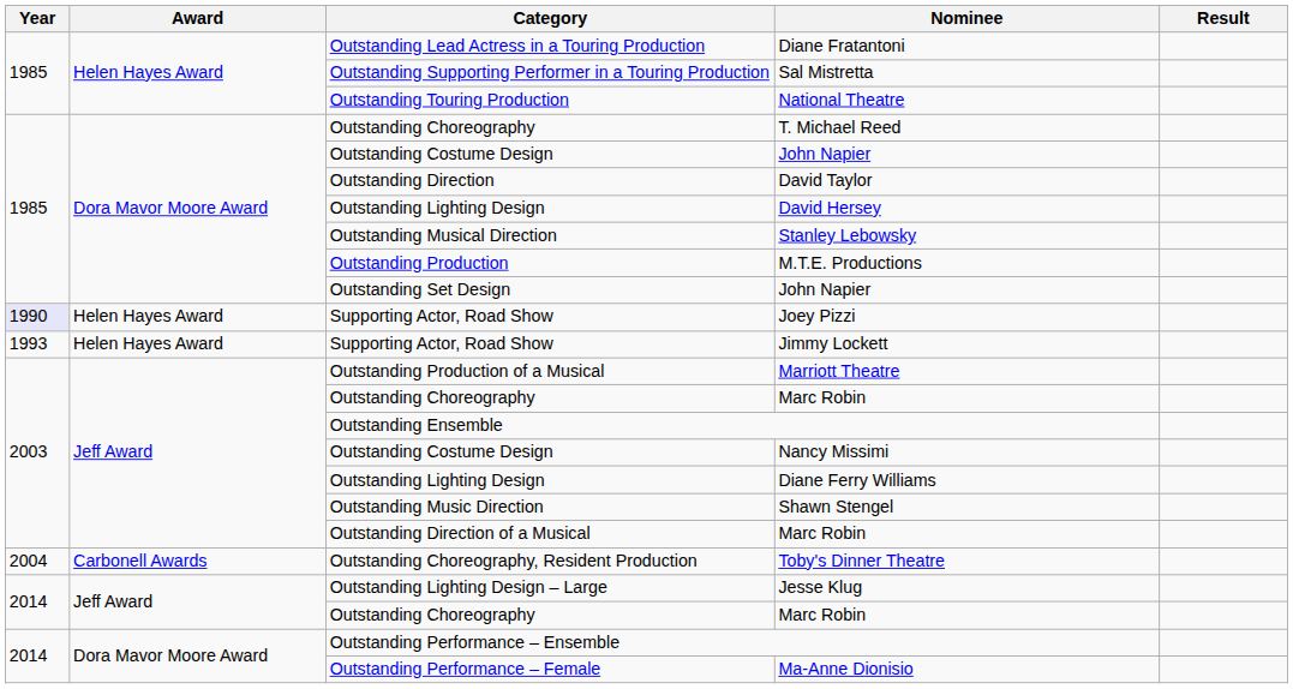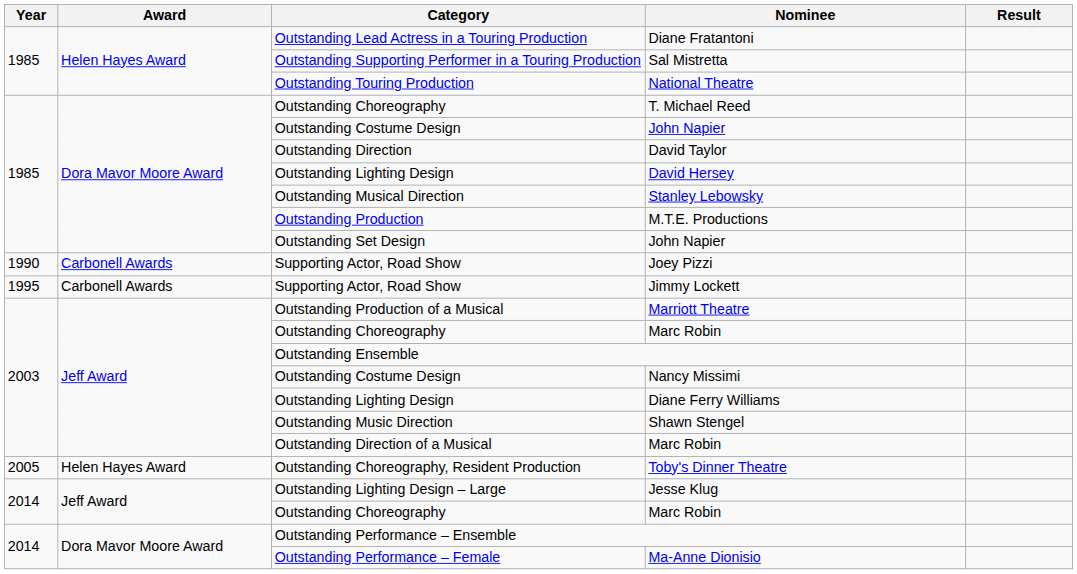Joey Pizzi | Year: lavender background -> no background
Joey Pizzi | Award: Helen Hayes Award -> Carbonell Awards
Jimmy Lockett | Year: 1993 -> 1995
Jimmy Lockett | Award: Helen Hayes Award -> Carbonell Awards
Toby's Dinner Theatre | Year: 2004 -> 2005
Toby's Dinner Theatre | Award: Carbonell Awards -> Helen Hayes Award
